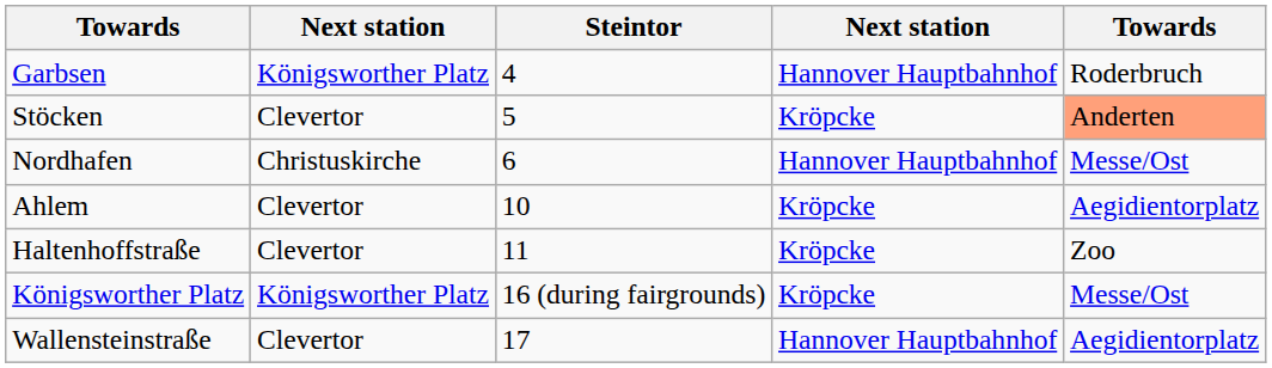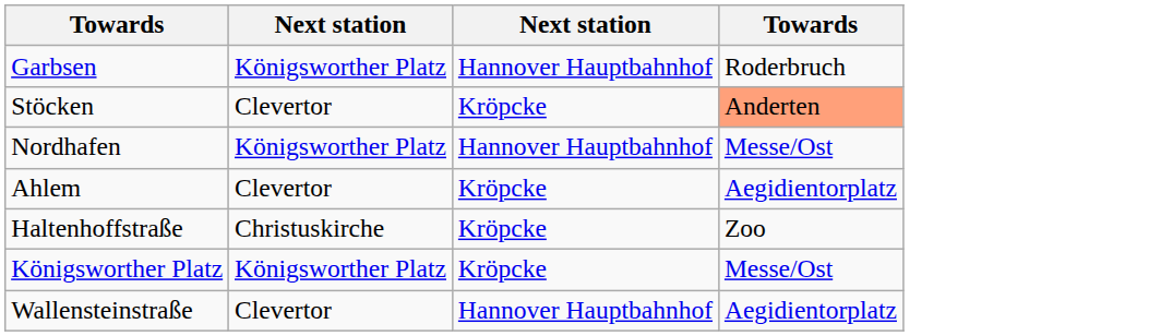- column: Steintor | 4 | 5 | 6 | 10 | 11 | 16 (during fairgrounds) | 17
Nordhafen | column 2: Christuskirche -> Königsworther Platz
Haltenhoffstraße | column 2: Clevertor -> Christuskirche
